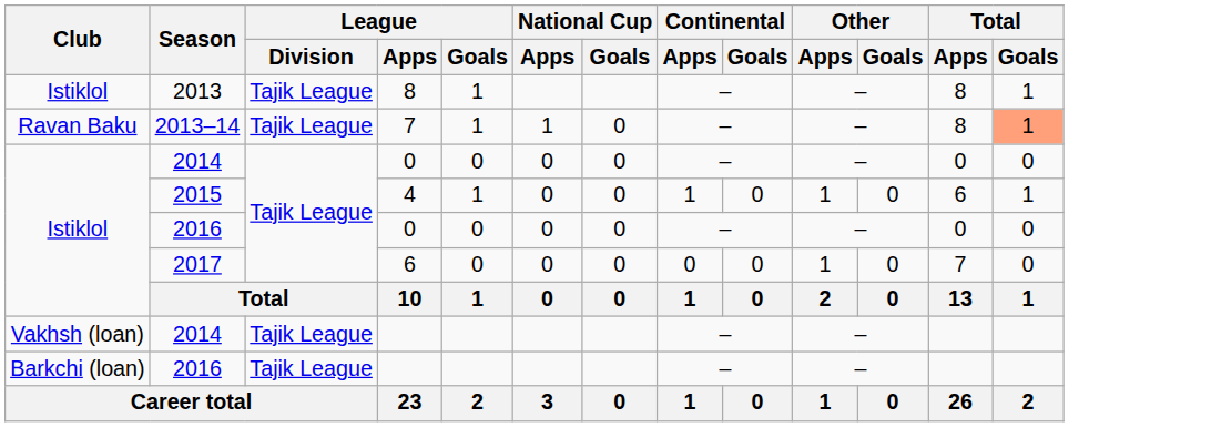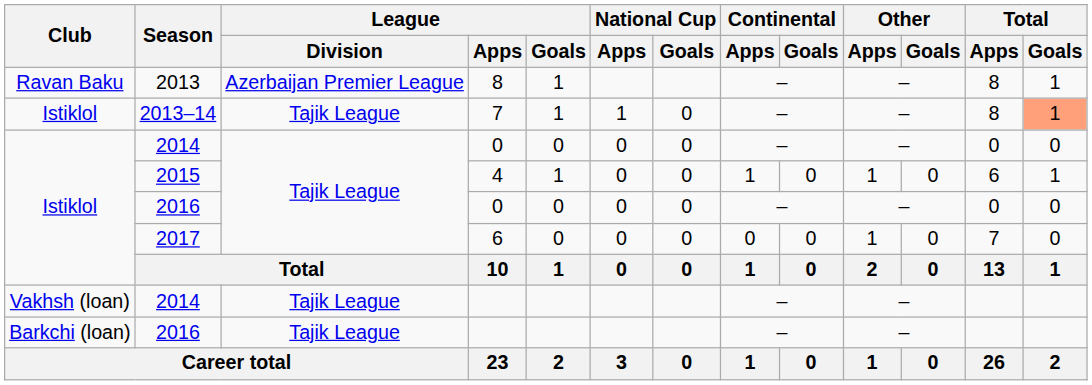2013 | Club: Istiklol -> Ravan Baku
2013 | League / Division: Tajik League -> Azerbaijan Premier League
2013–14 | Club: Ravan Baku -> Istiklol
